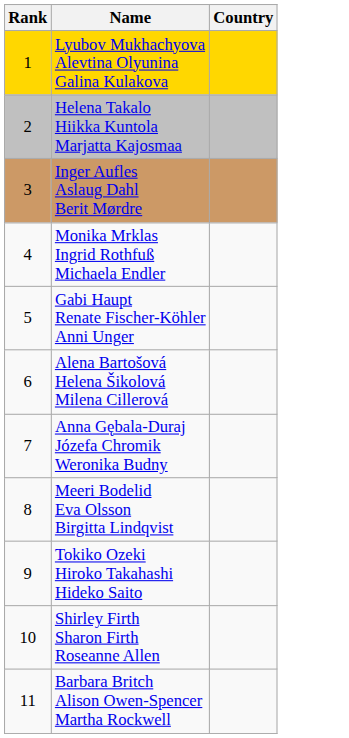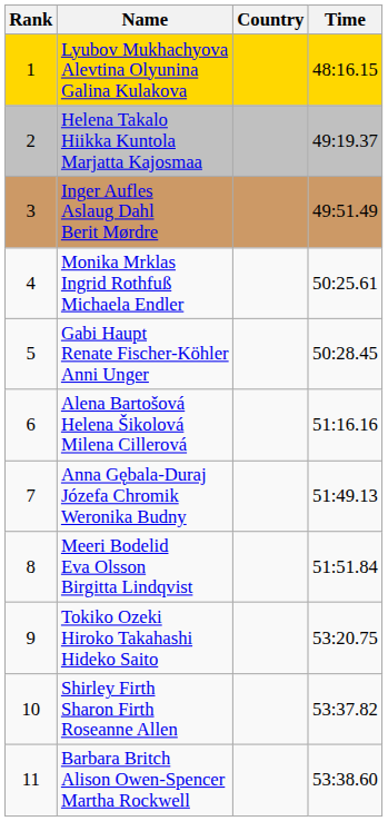+ column: Time | 48:16.15 | 49:19.37 | 49:51.49 | 50:25.61 | 50:28.45 | 51:16.16 | 51:49.13 | 51:51.84 | 53:20.75 | 53:37.82 | 53:38.60
